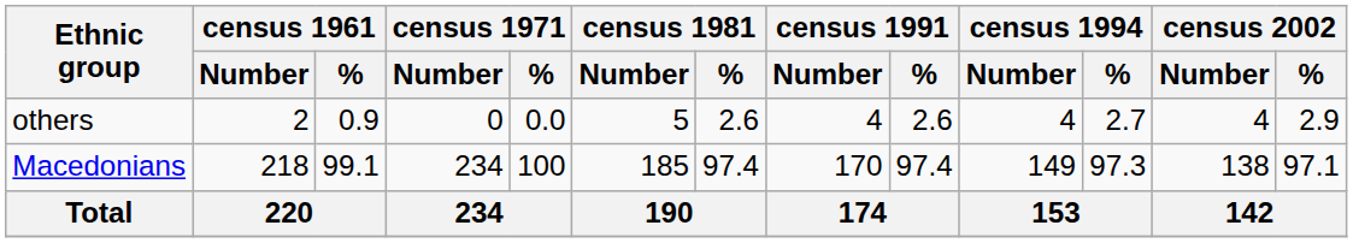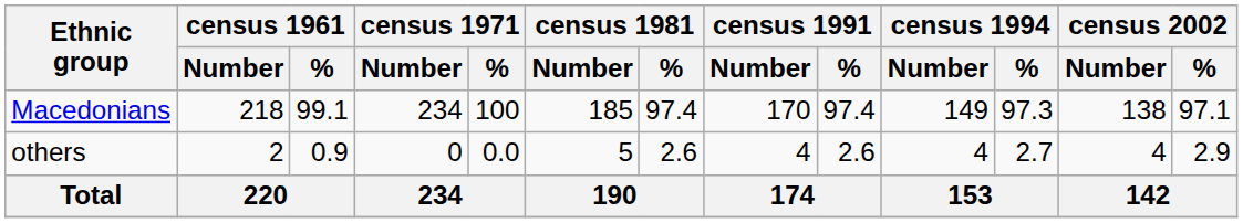rows swapped: Macedonians <-> others
